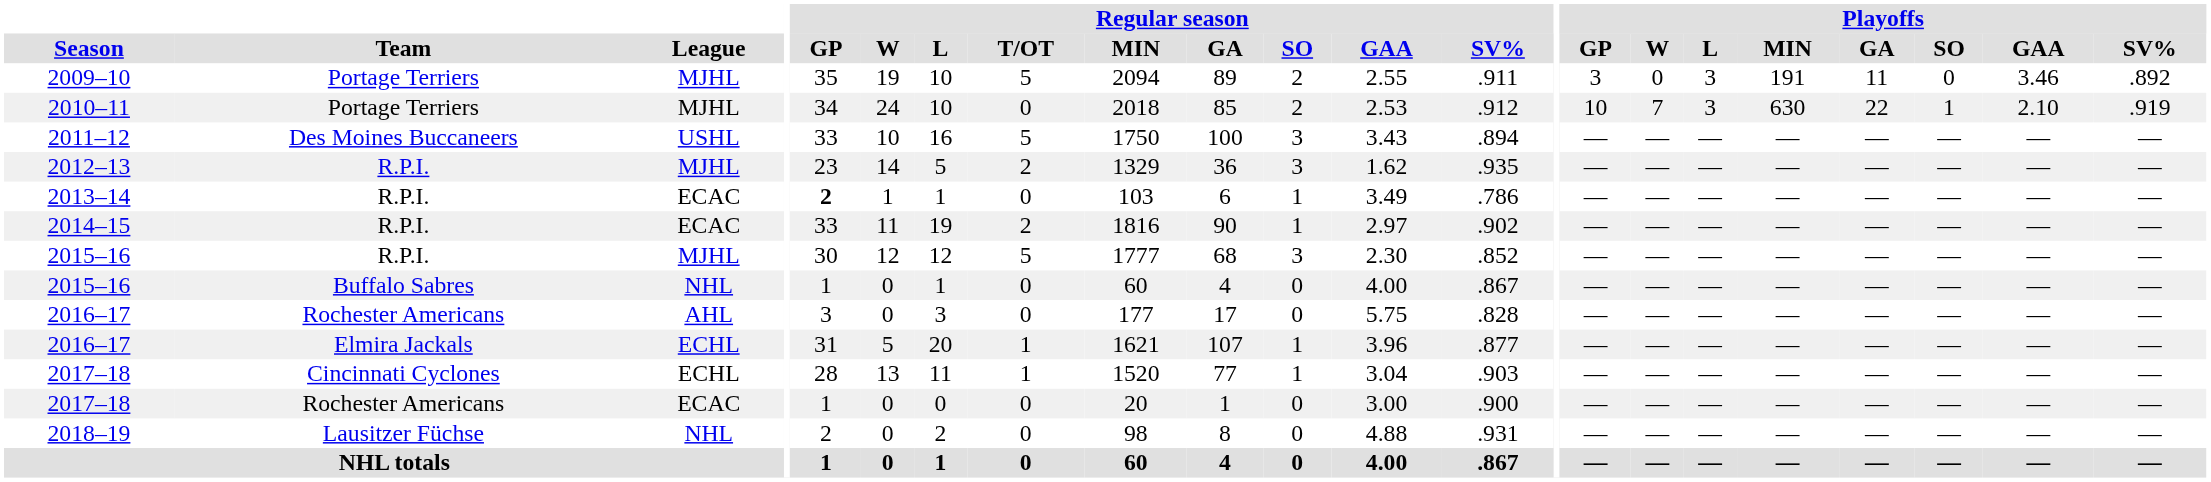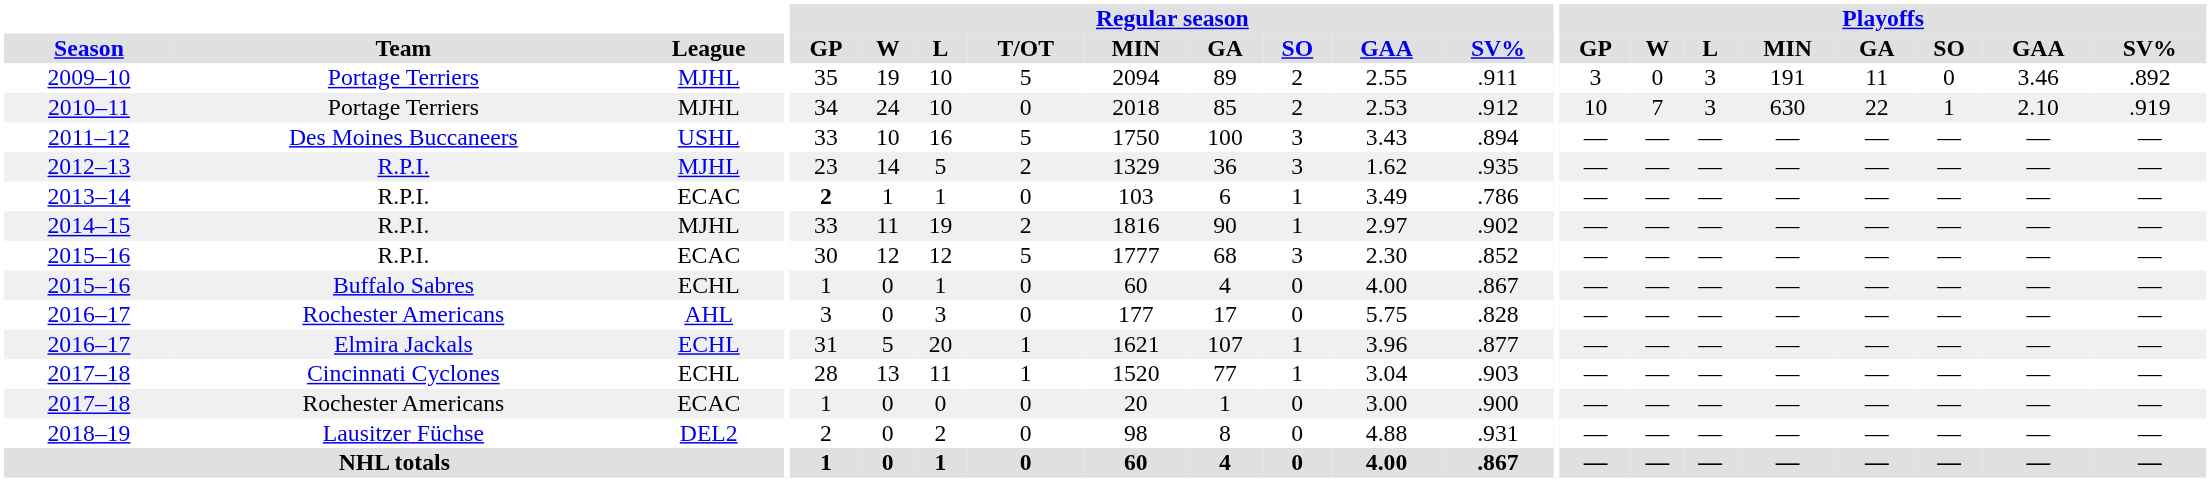2014–15 | League: ECAC -> MJHL
2015–16 / R.P.I. | League: MJHL -> ECAC
2015–16 / Buffalo Sabres | League: NHL -> ECHL
2018–19 | League: NHL -> DEL2
